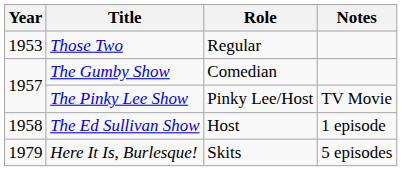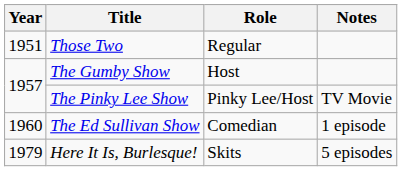Those Two | Year: 1953 -> 1951
The Gumby Show | Role: Comedian -> Host
The Ed Sullivan Show | Year: 1958 -> 1960
The Ed Sullivan Show | Role: Host -> Comedian
